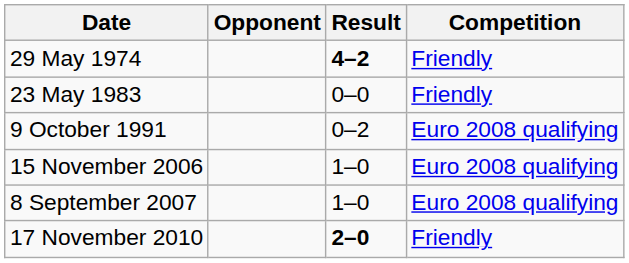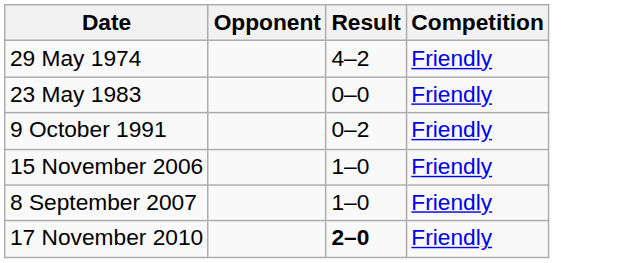29 May 1974 | Result: bold -> normal
9 October 1991 | Competition: Euro 2008 qualifying -> Friendly
15 November 2006 | Competition: Euro 2008 qualifying -> Friendly
8 September 2007 | Competition: Euro 2008 qualifying -> Friendly
